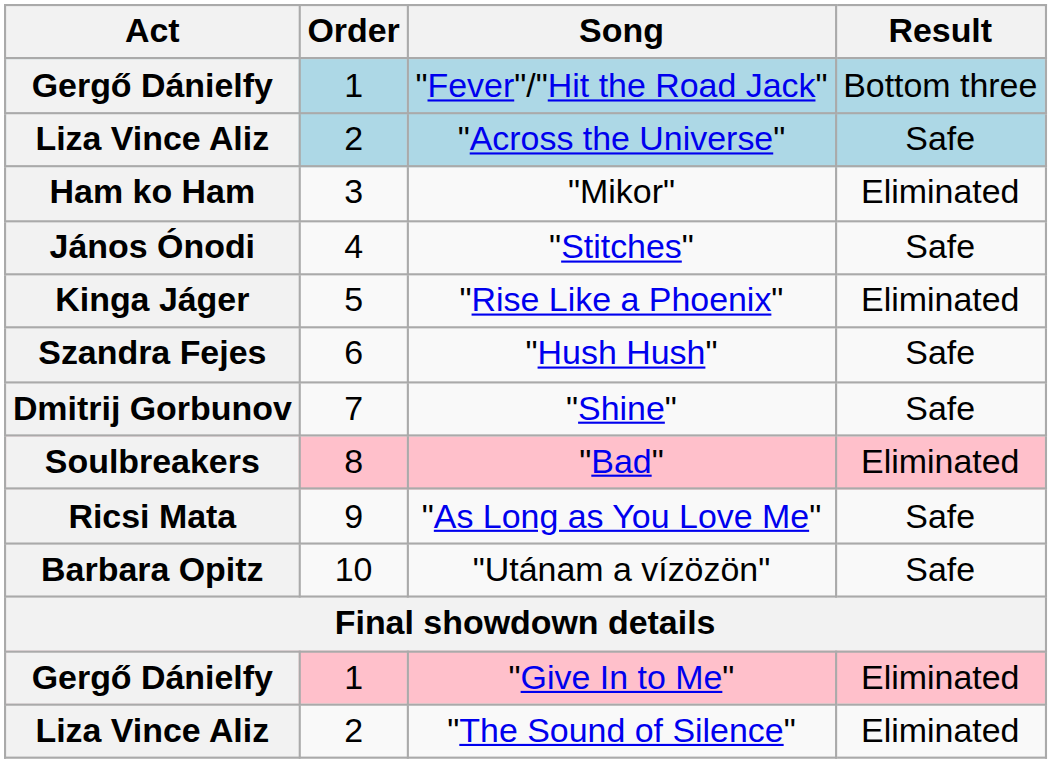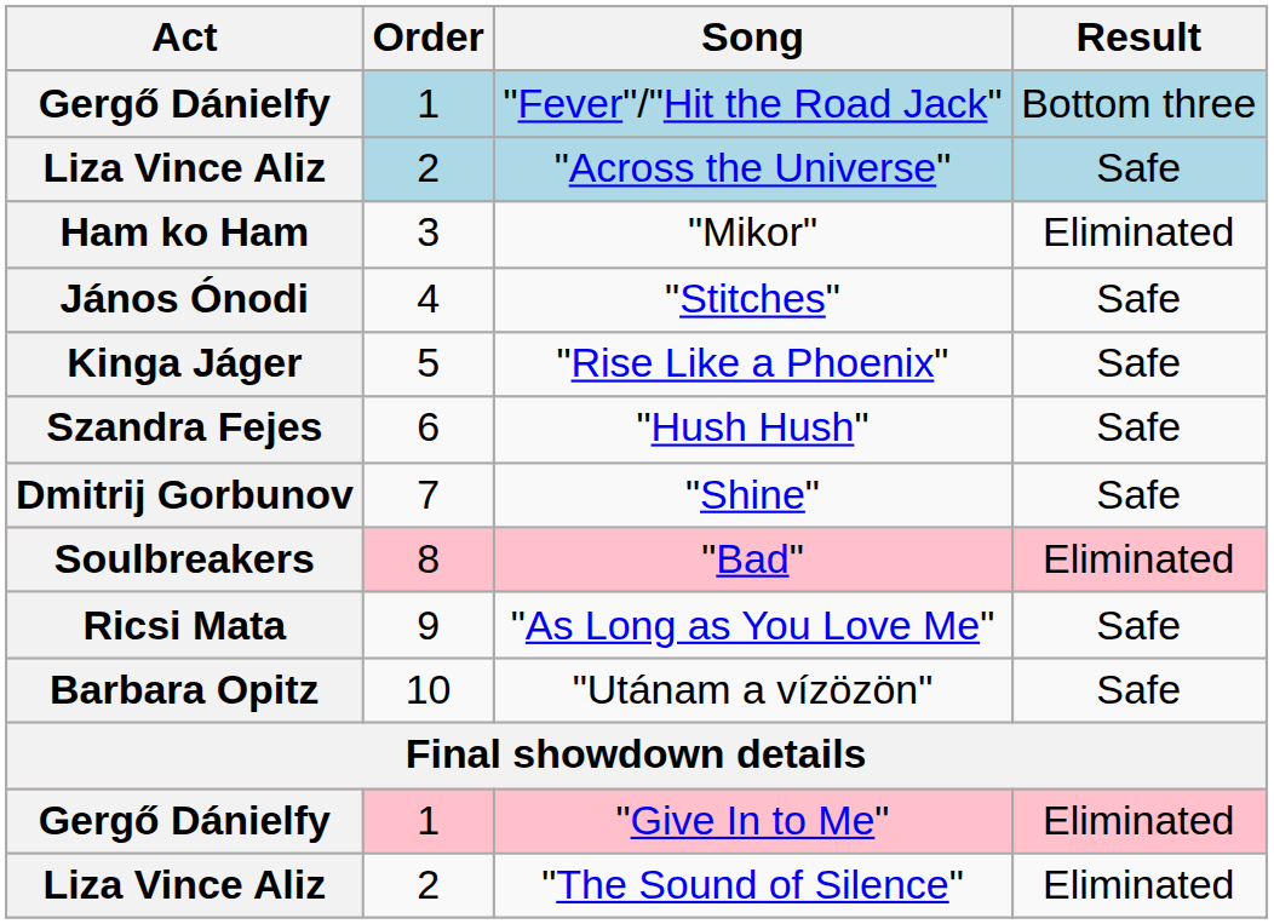"Rise Like a Phoenix" | Result: Eliminated -> Safe
